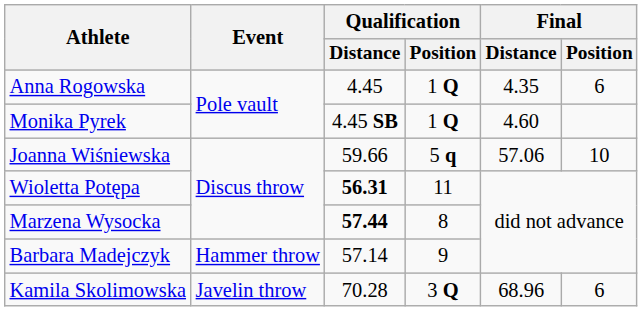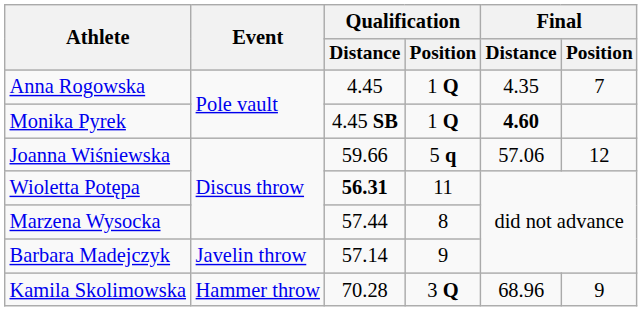Anna Rogowska | Final / Position: 6 -> 7
Monika Pyrek | Final / Distance: normal -> bold
Joanna Wiśniewska | Final / Position: 10 -> 12
Marzena Wysocka | Qualification / Distance: bold -> normal
Barbara Madejczyk | Event: Hammer throw -> Javelin throw
Kamila Skolimowska | Event: Javelin throw -> Hammer throw
Kamila Skolimowska | Final / Position: 6 -> 9
